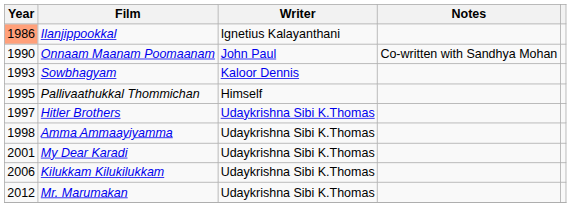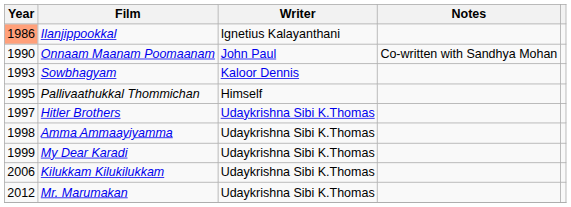My Dear Karadi | Year: 2001 -> 1999
